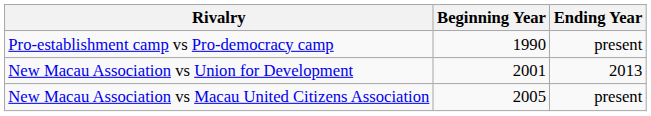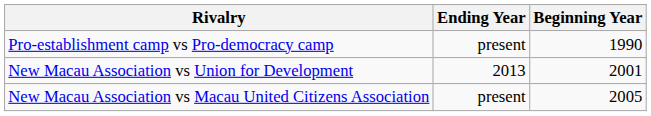columns swapped: Beginning Year <-> Ending Year
